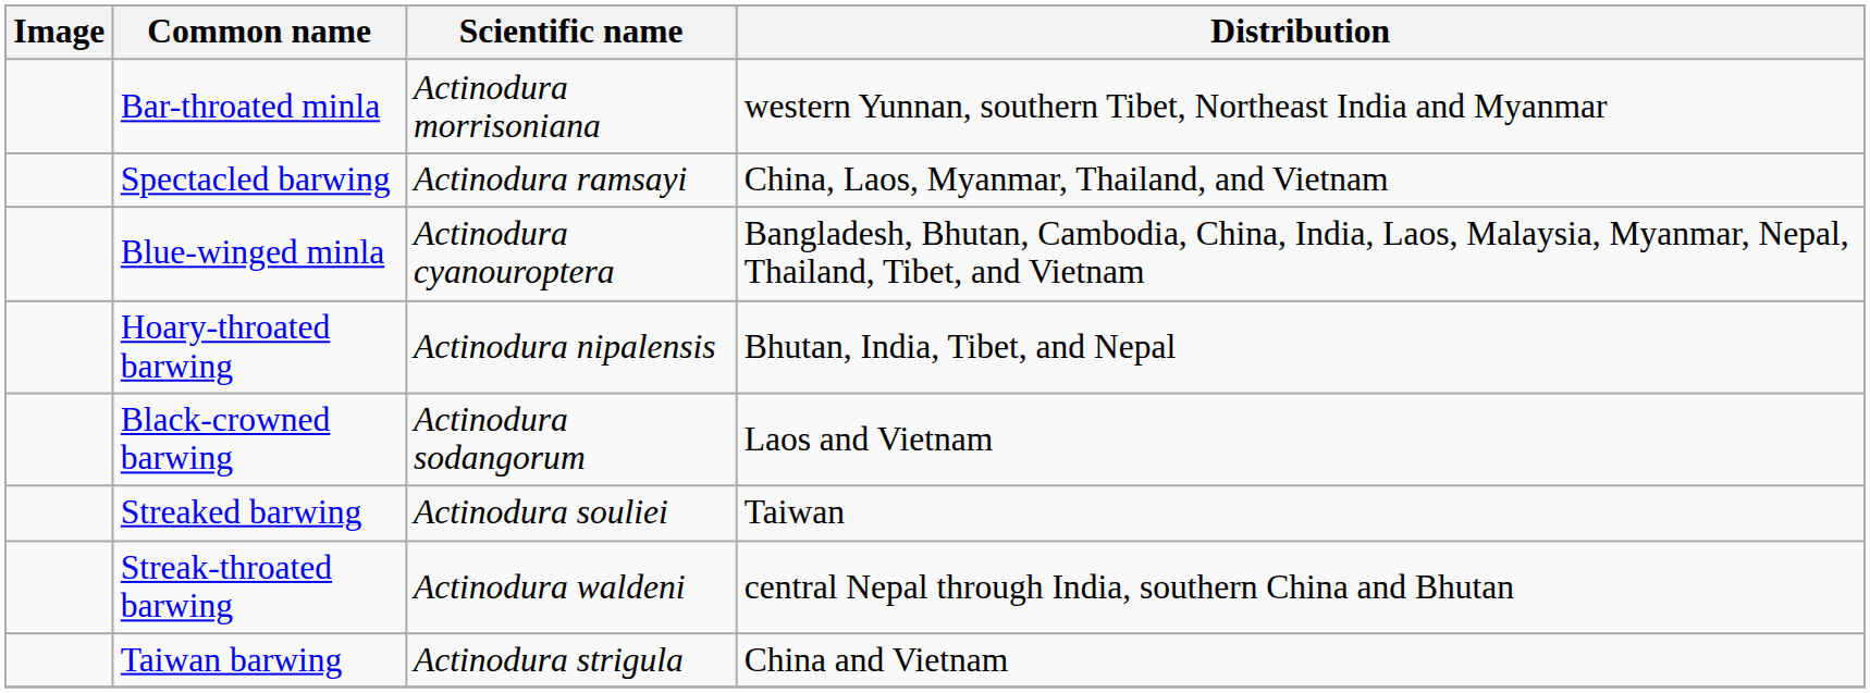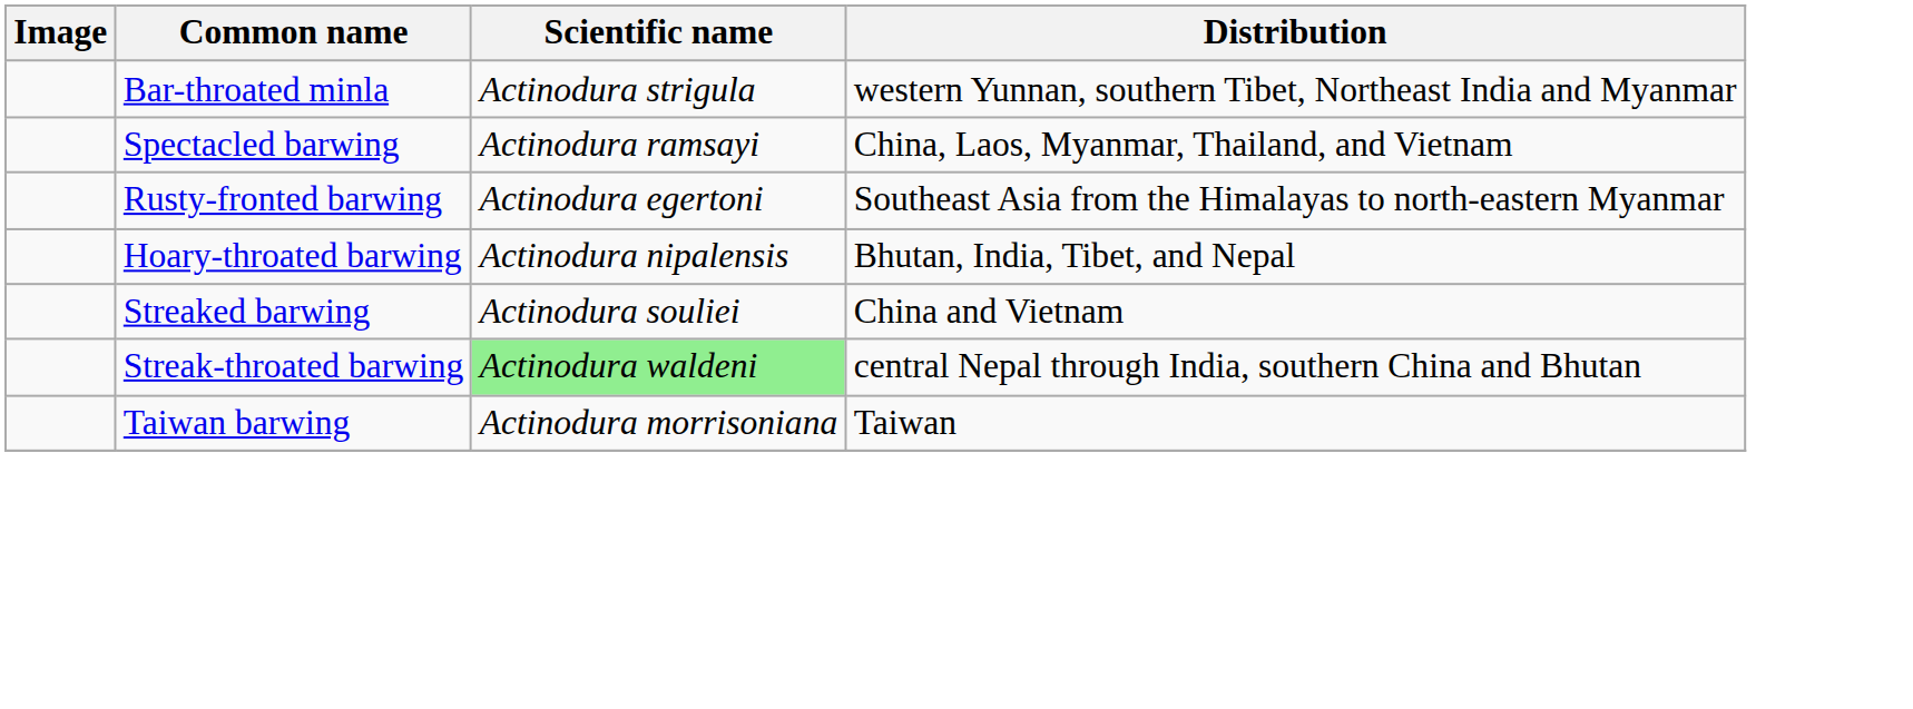Bar-throated minla | Scientific name: Actinodura morrisoniana -> Actinodura strigula
+ row: Rusty-fronted barwing | Actinodura egertoni | Southeast Asia from the Himalayas to north-eastern Myanmar
- row: Blue-winged minla | Actinodura cyanouroptera | Bangladesh, Bhutan, Cambodia, China, India, Laos, Malaysia, Myanmar, Nepal, Thailand, Tibet, and Vietnam
- row: Black-crowned barwing | Actinodura sodangorum | Laos and Vietnam
Streaked barwing | Distribution: Taiwan -> China and Vietnam
Streak-throated barwing | Scientific name: no background -> lightgreen background
Taiwan barwing | Scientific name: Actinodura strigula -> Actinodura morrisoniana
Taiwan barwing | Distribution: China and Vietnam -> Taiwan
